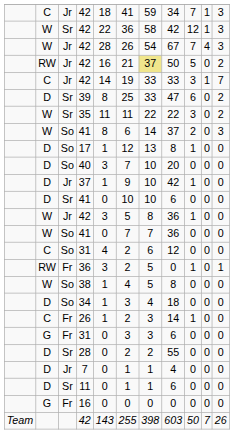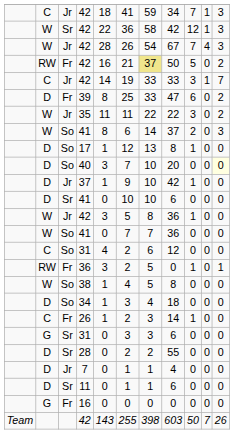RW / 42 | column 3: Jr -> Fr
39 | column 3: Sr -> Fr
35 | column 3: Sr -> Jr
40 | column 11: no background -> lightyellow background
G / 31 | column 3: Fr -> Sr
